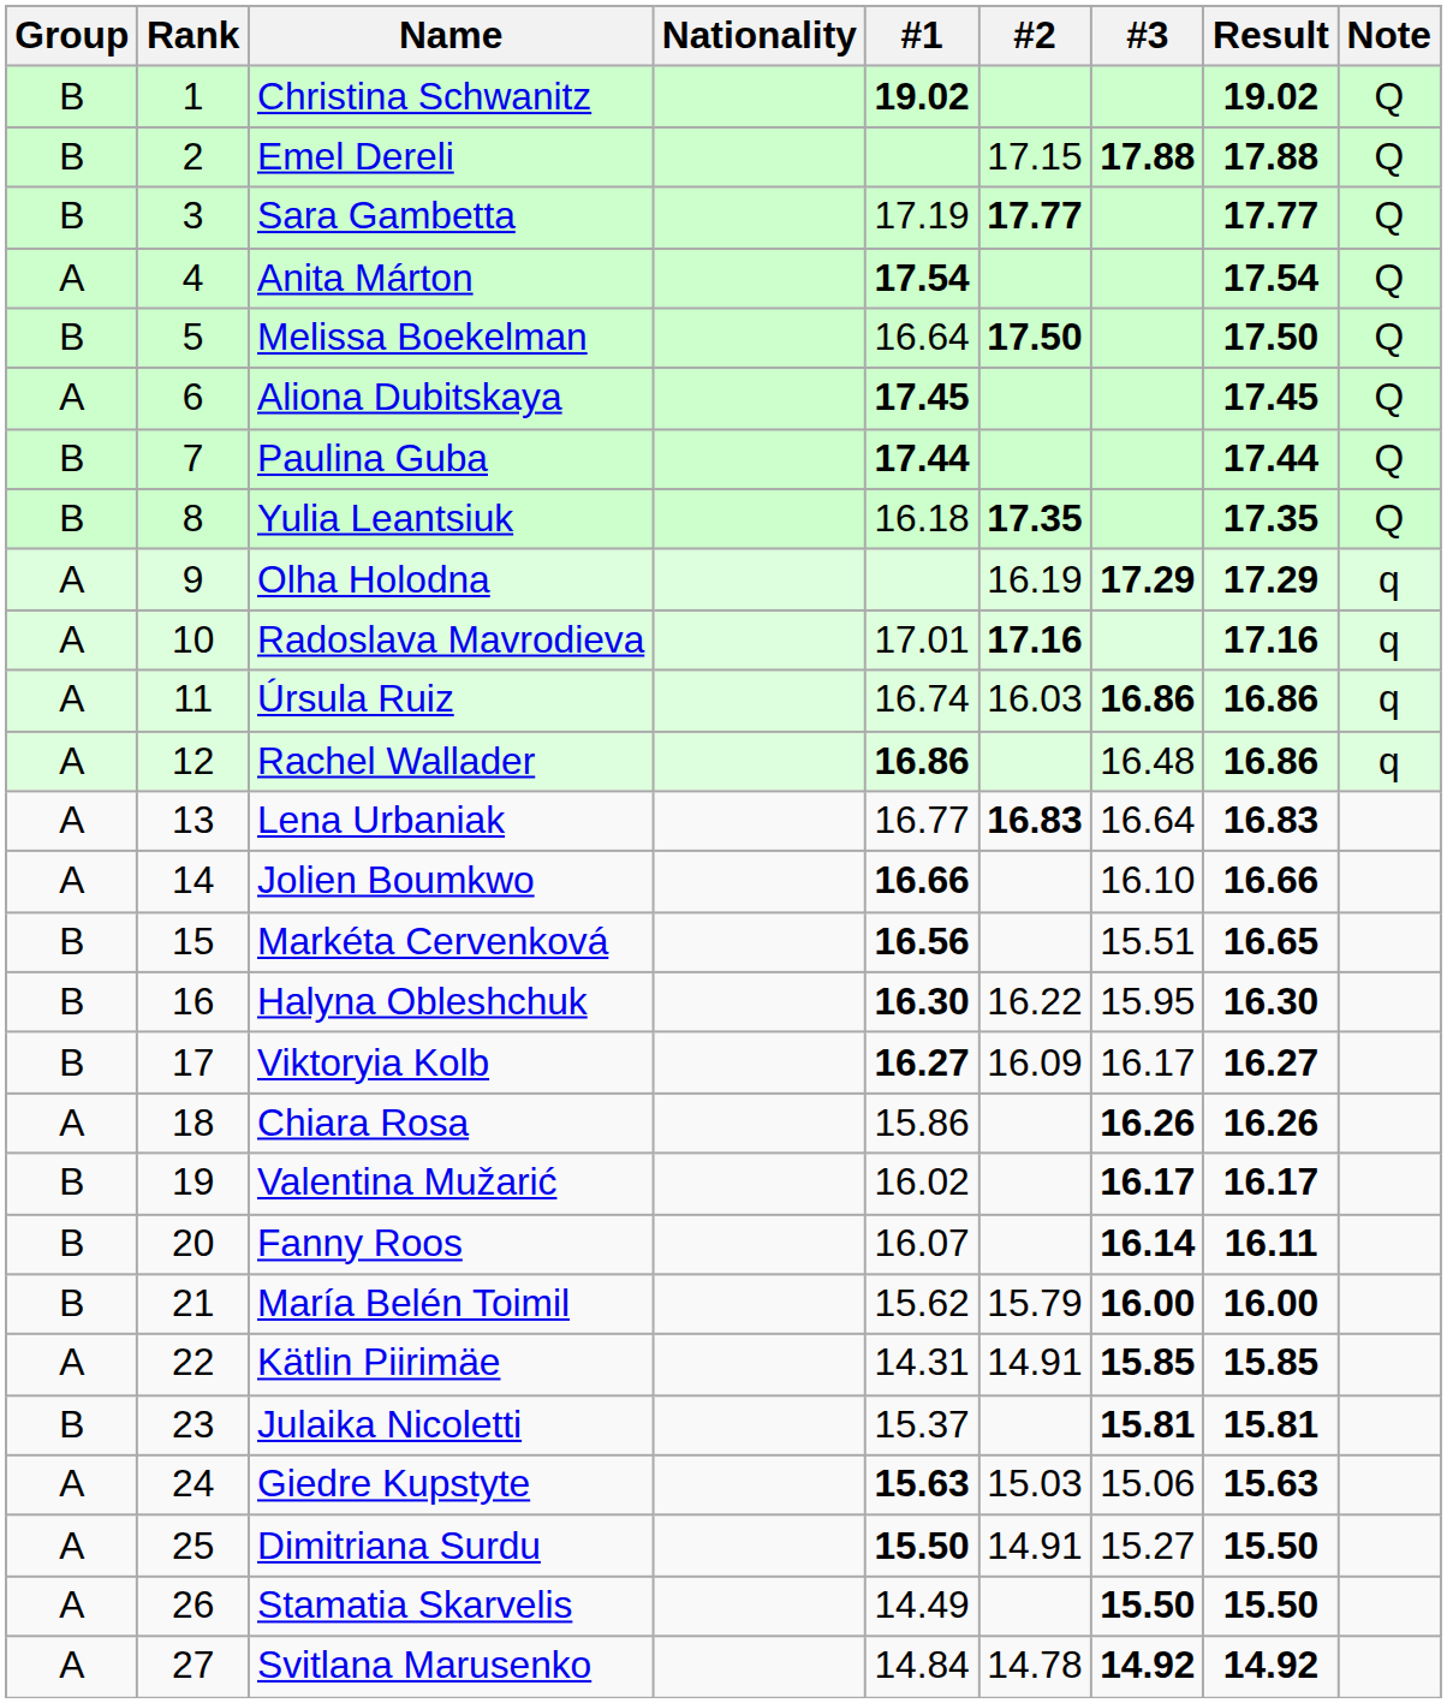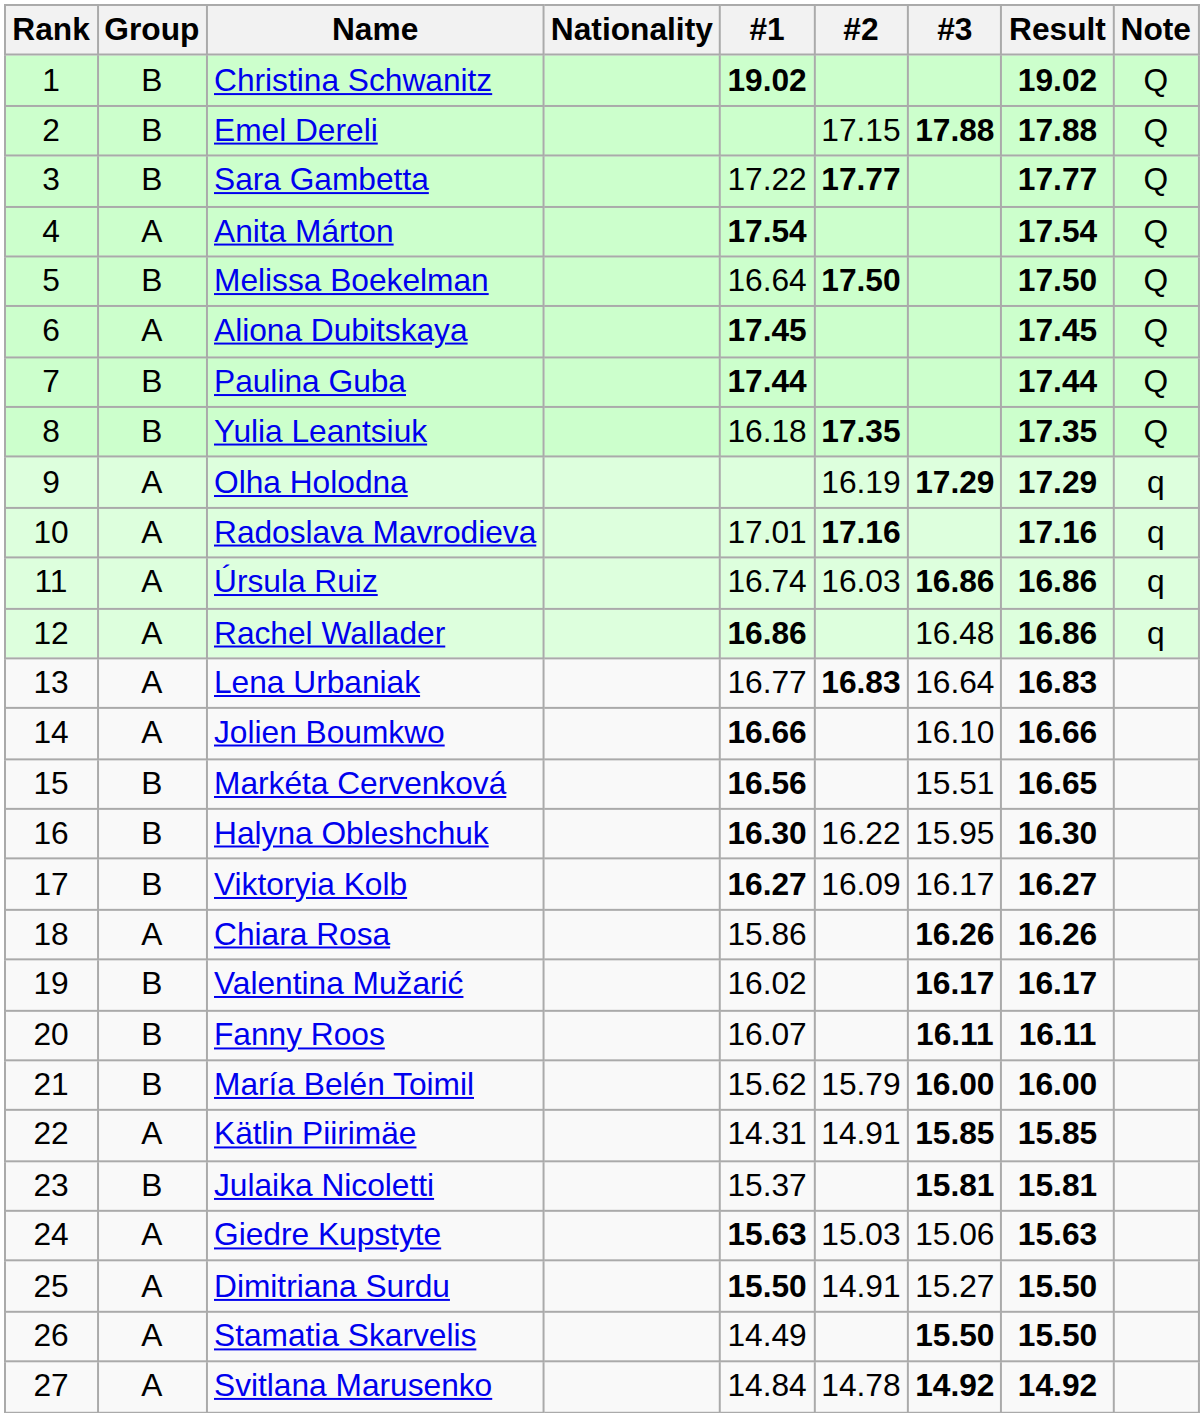columns swapped: Rank <-> Group
Sara Gambetta | #1: 17.19 -> 17.22
Fanny Roos | #3: 16.14 -> 16.11
